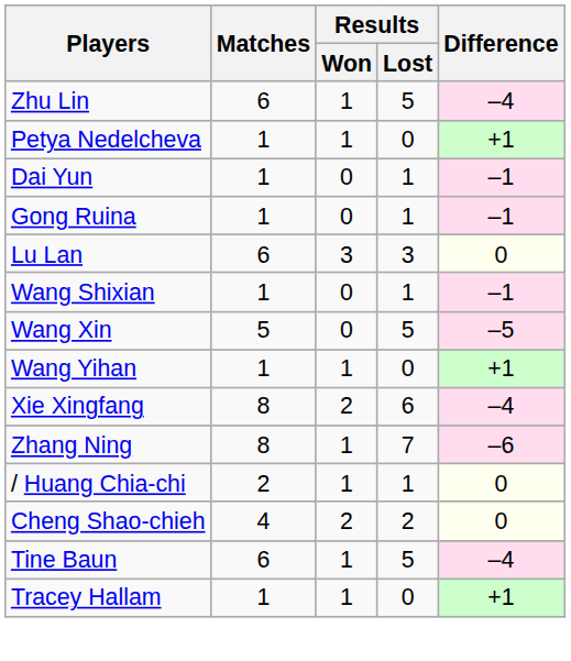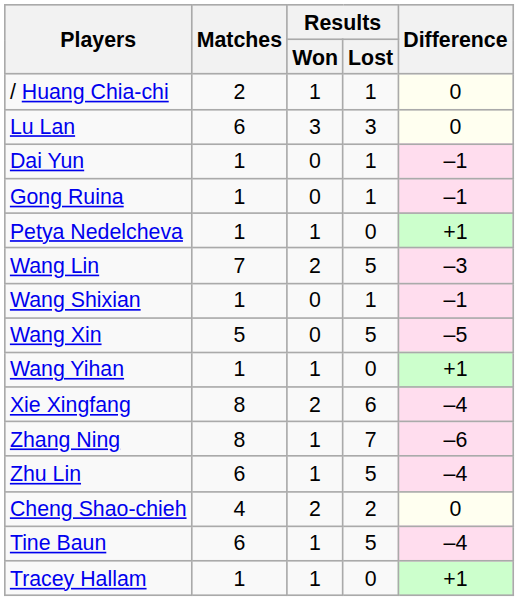rows swapped: / Huang Chia-chi <-> Zhu Lin
rows swapped: Petya Nedelcheva <-> Lu Lan
+ row: Wang Lin | 7 | 2 | 5 | –3
